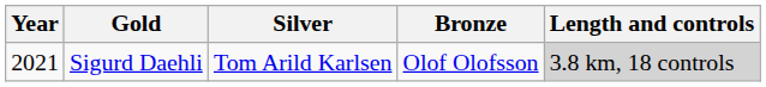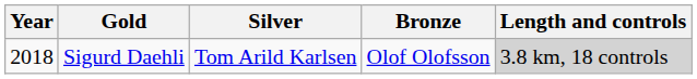Sigurd Daehli | Year: 2021 -> 2018
